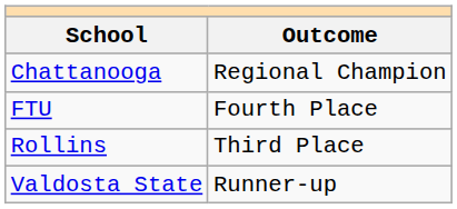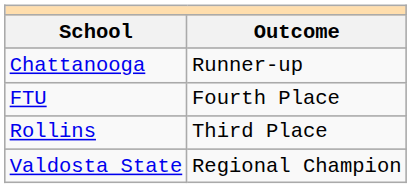Chattanooga | Outcome: Regional Champion -> Runner-up
Valdosta State | Outcome: Runner-up -> Regional Champion
